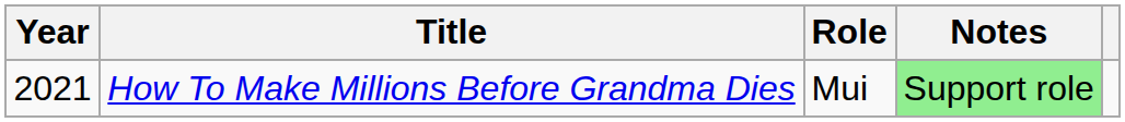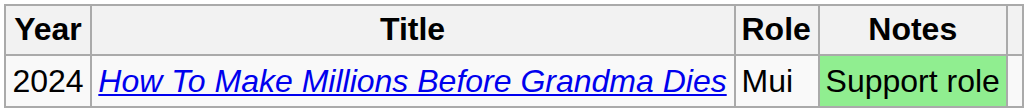How To Make Millions Before Grandma Dies | Year: 2021 -> 2024
